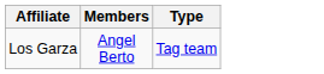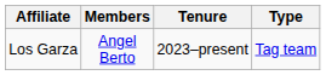+ column: Tenure | 2023–present
